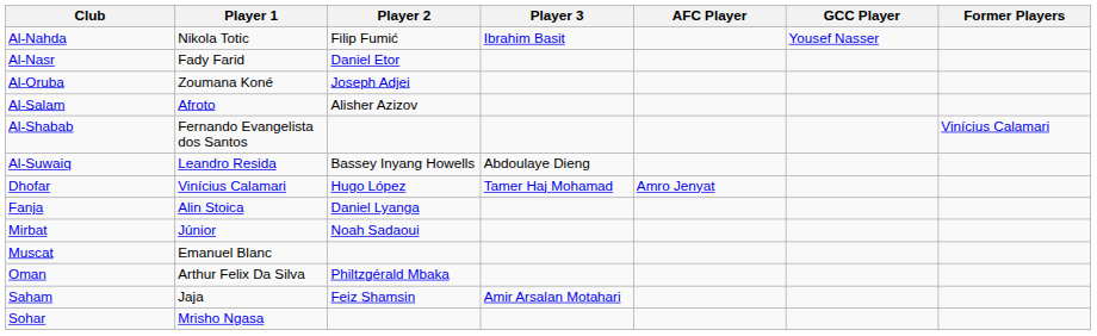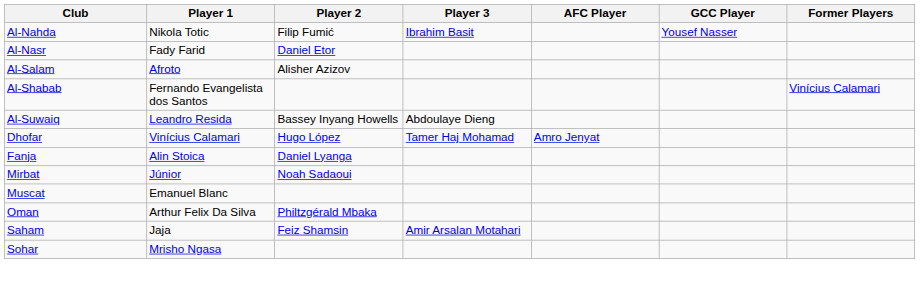- row: Al-Oruba | Zoumana Koné | Joseph Adjei
